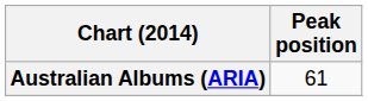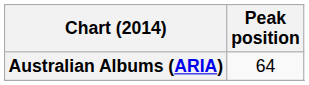Australian Albums (ARIA) | Peak position: 61 -> 64
